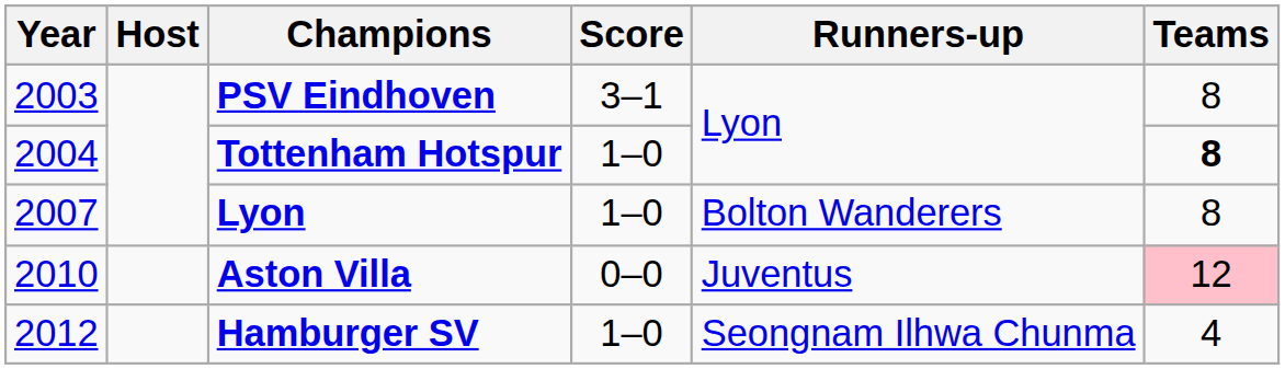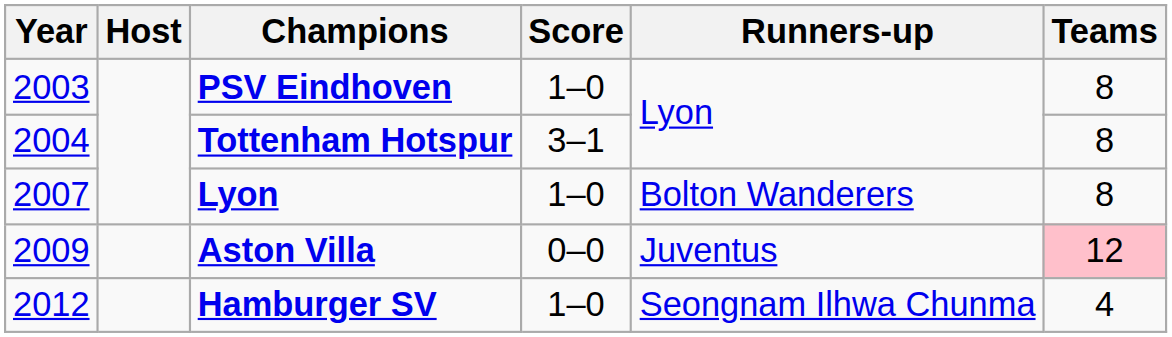PSV Eindhoven | Score: 3–1 -> 1–0
Tottenham Hotspur | Score: 1–0 -> 3–1
Tottenham Hotspur | Teams: bold -> normal
Aston Villa | Year: 2010 -> 2009
